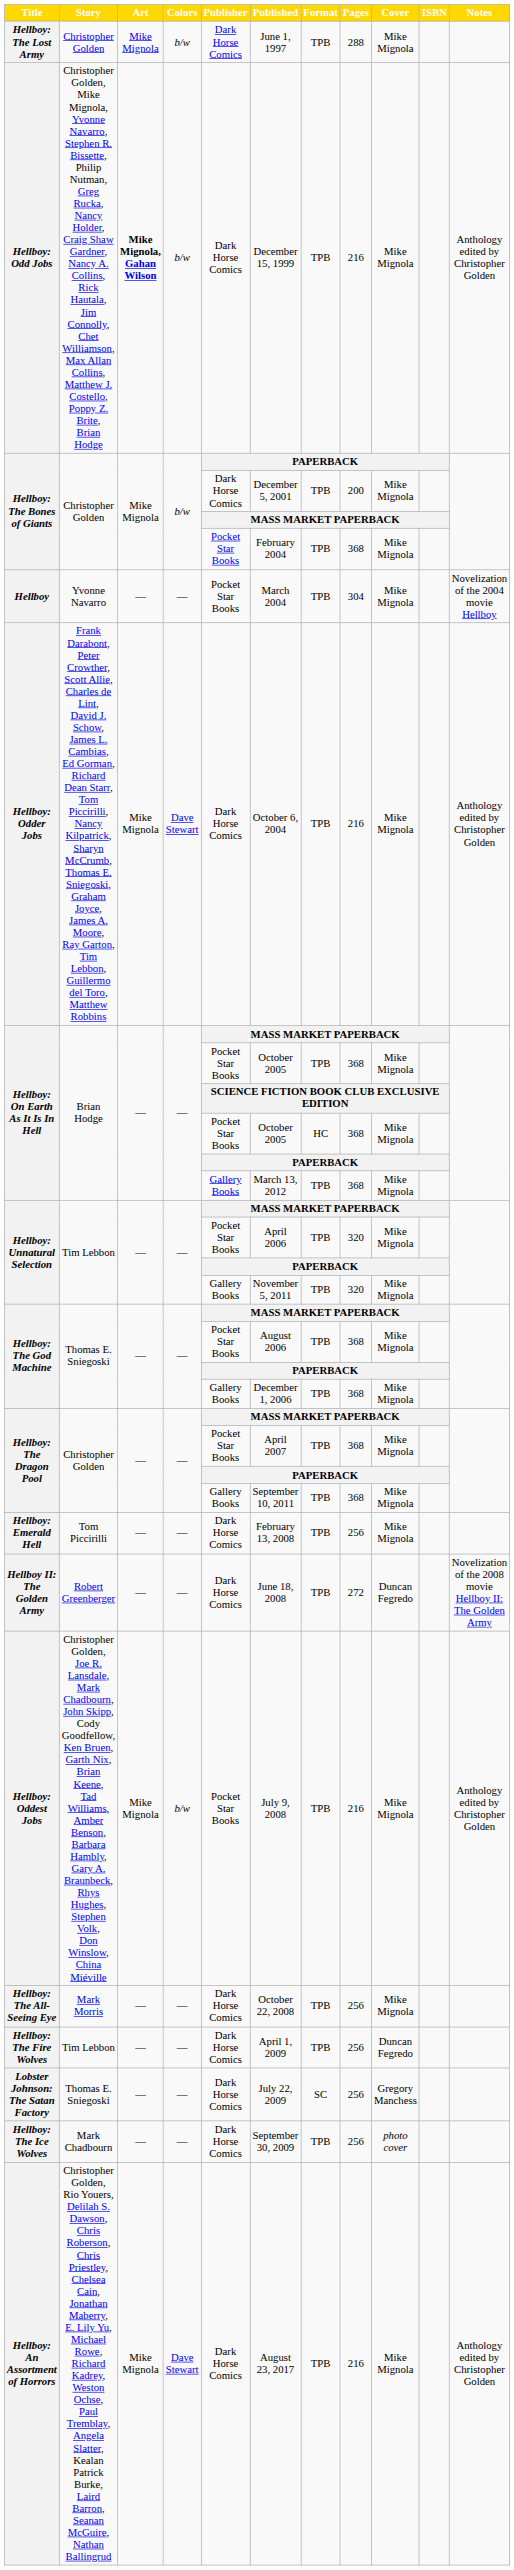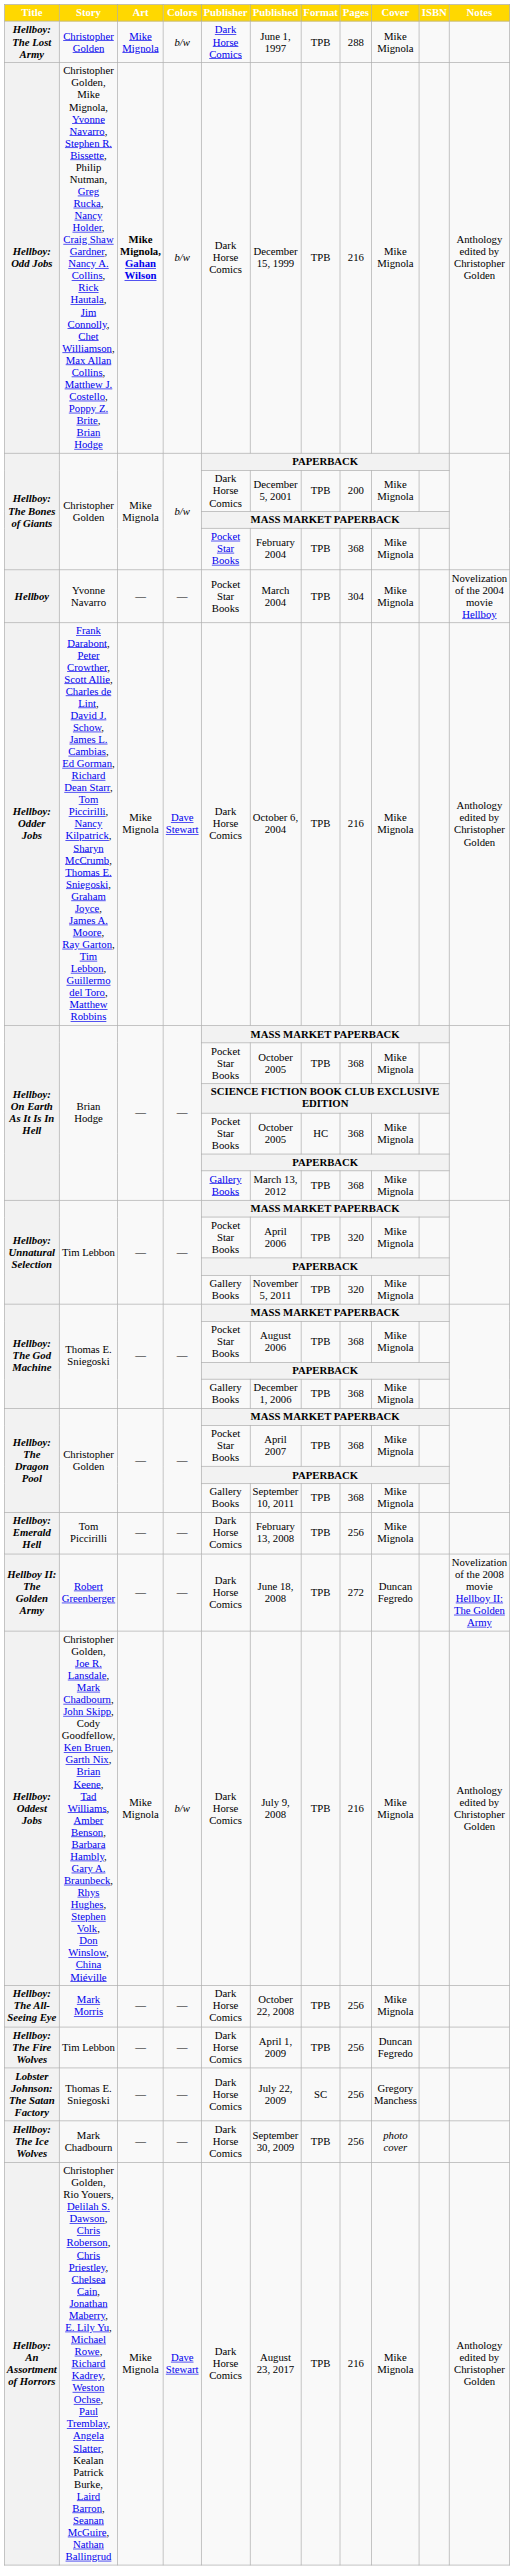Hellboy: Oddest Jobs | Publisher: Pocket Star Books -> Dark Horse Comics
